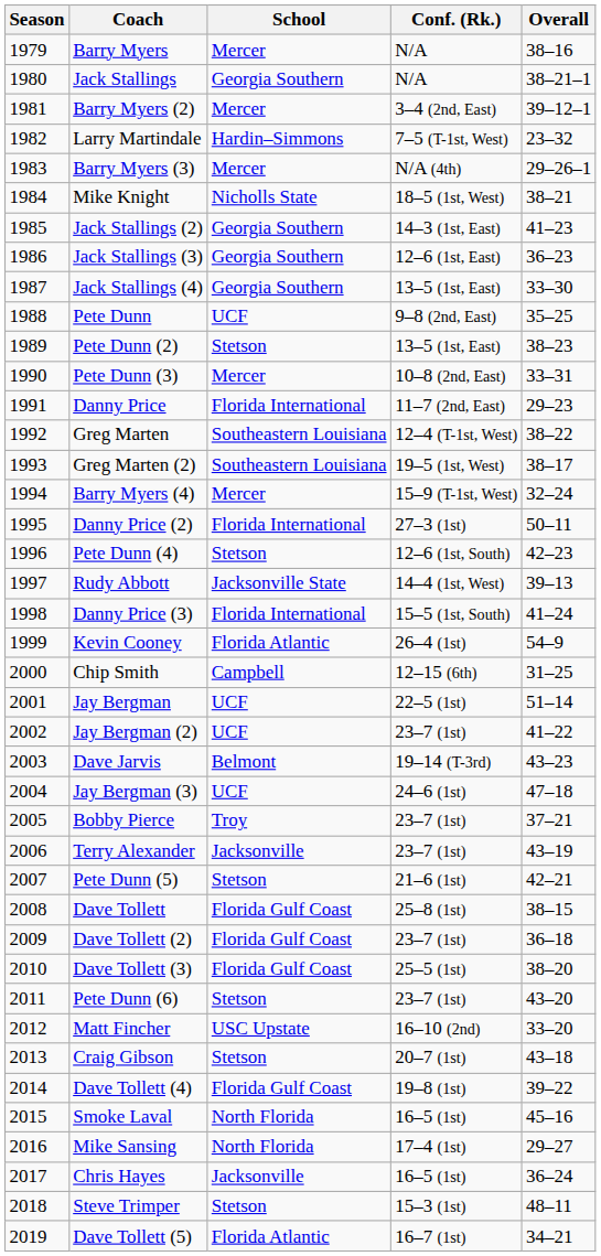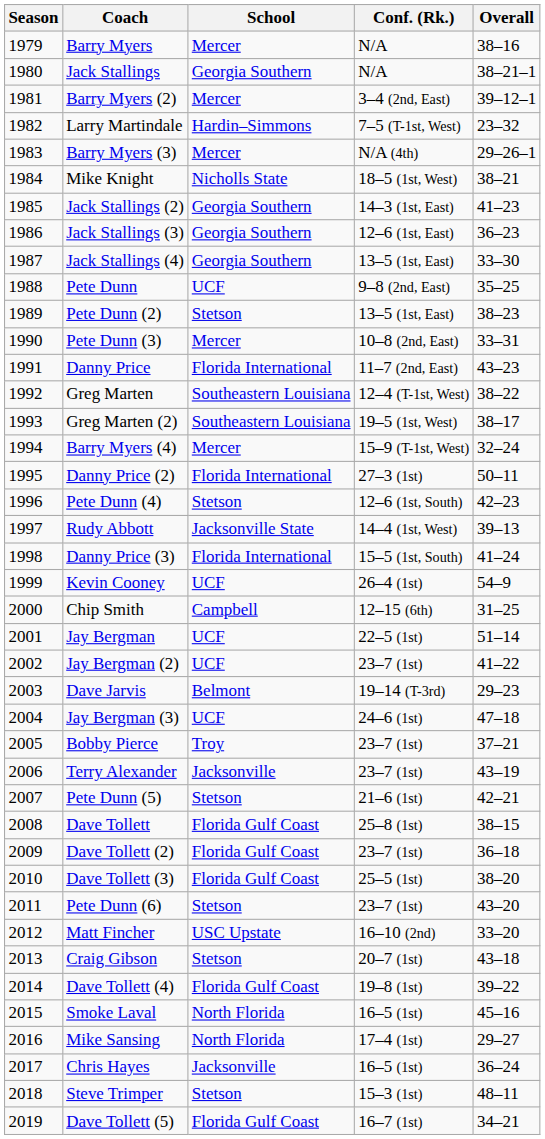Danny Price | Overall: 29–23 -> 43–23
Kevin Cooney | School: Florida Atlantic -> UCF
Dave Jarvis | Overall: 43–23 -> 29–23
Dave Tollett (5) | School: Florida Atlantic -> Florida Gulf Coast
